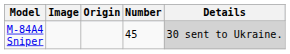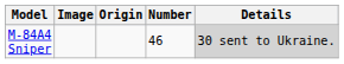M-84A4 Sniper | Number: 45 -> 46
